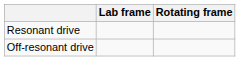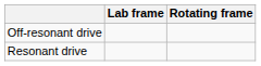rows swapped: Resonant drive <-> Off-resonant drive
